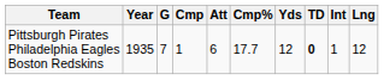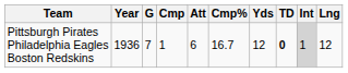Pittsburgh Pirates Philadelphia Eagles Boston Redskins | Year: 1935 -> 1936
Pittsburgh Pirates Philadelphia Eagles Boston Redskins | Cmp%: 17.7 -> 16.7
Pittsburgh Pirates Philadelphia Eagles Boston Redskins | Int: no background -> lightgrey background
